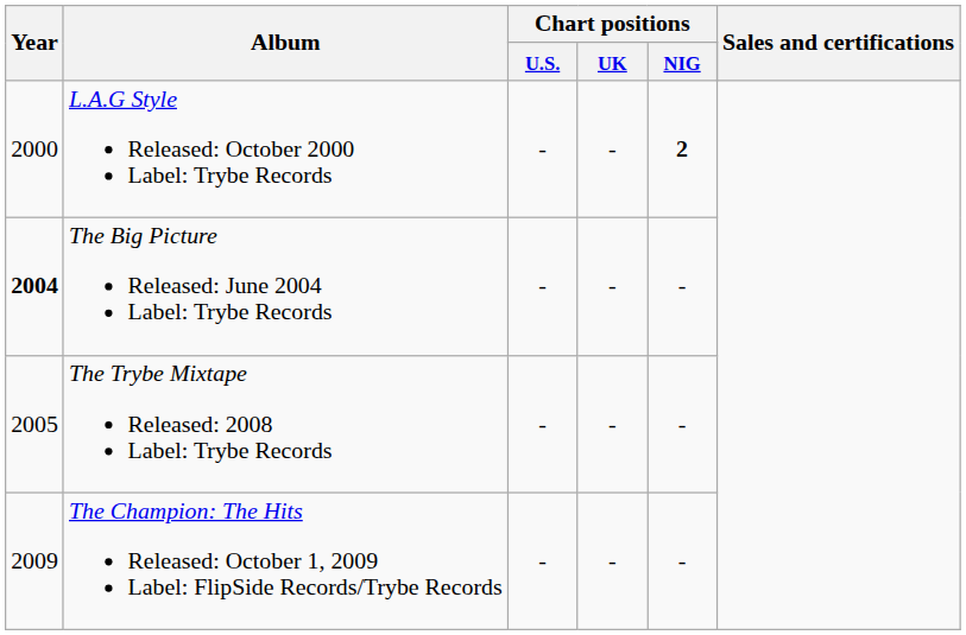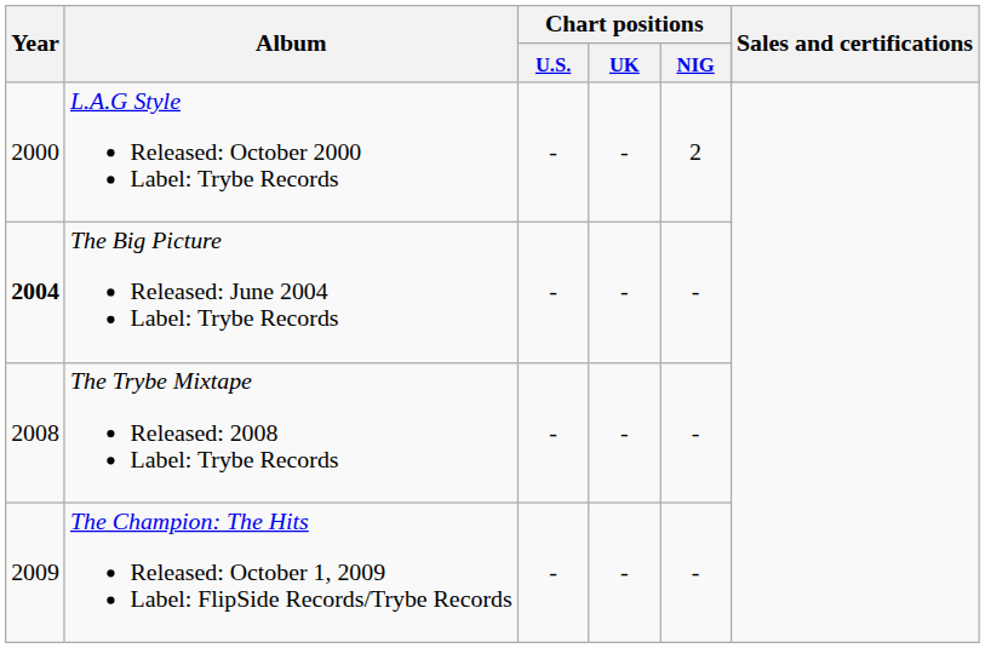L.A.G Style Released: October 2000 Label: Trybe Records | Chart positions / NIG: bold -> normal
The Trybe Mixtape Released: 2008 Label: Trybe Records | Year: 2005 -> 2008
